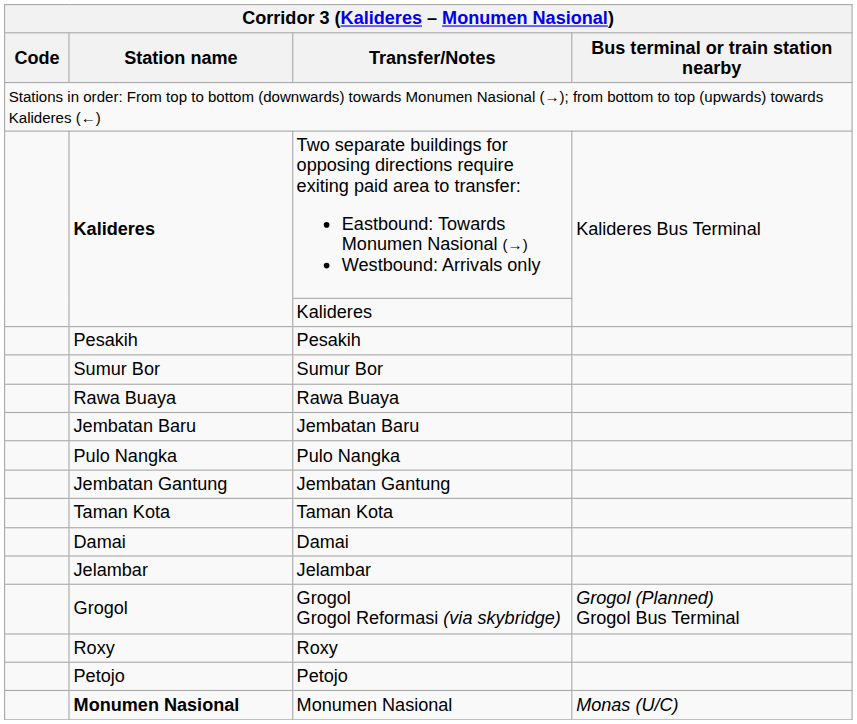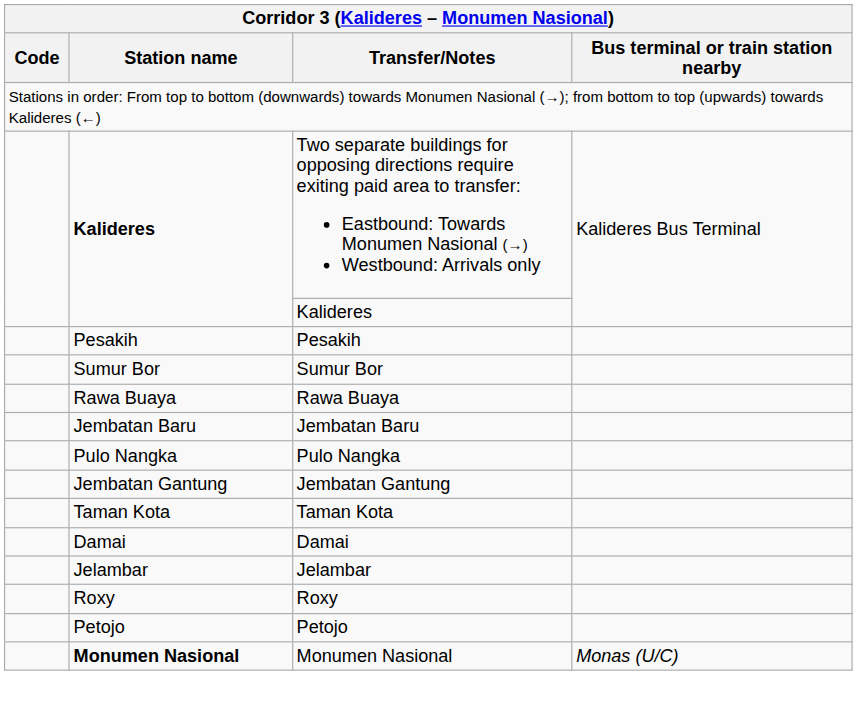- row: Grogol | Grogol Grogol Reformasi (via skybridge) | Grogol (Planned) Grogol Bus Terminal
